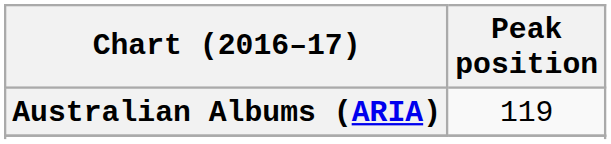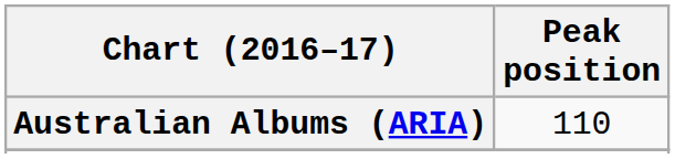Australian Albums (ARIA) | Peak position: 119 -> 110
